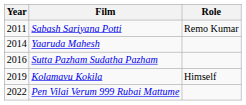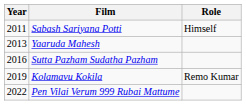Sabash Sariyana Potti | Role: Remo Kumar -> Himself
Yaaruda Mahesh | Year: 2014 -> 2013
Kolamavu Kokila | Role: Himself -> Remo Kumar
